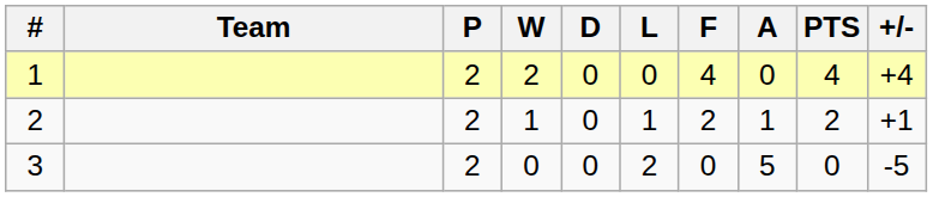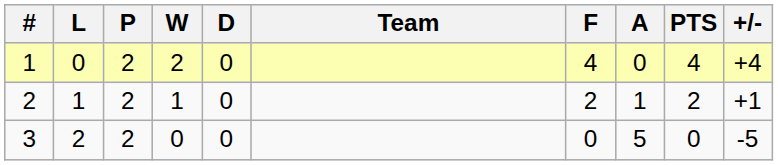columns swapped: Team <-> L
